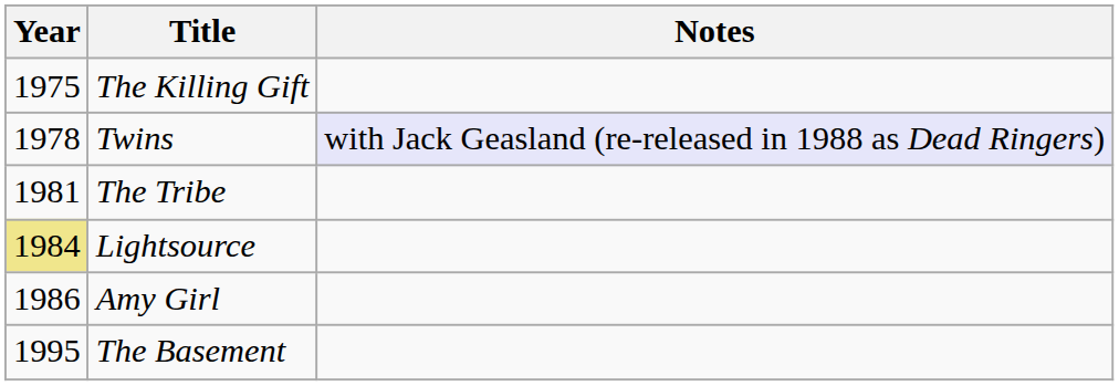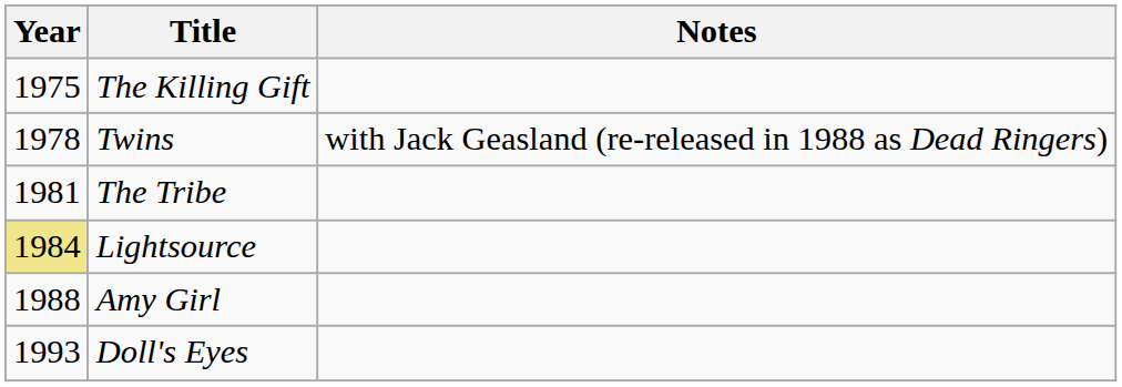Twins | Notes: lavender background -> no background
Amy Girl | Year: 1986 -> 1988
+ row: 1993 | Doll's Eyes
- row: 1995 | The Basement
